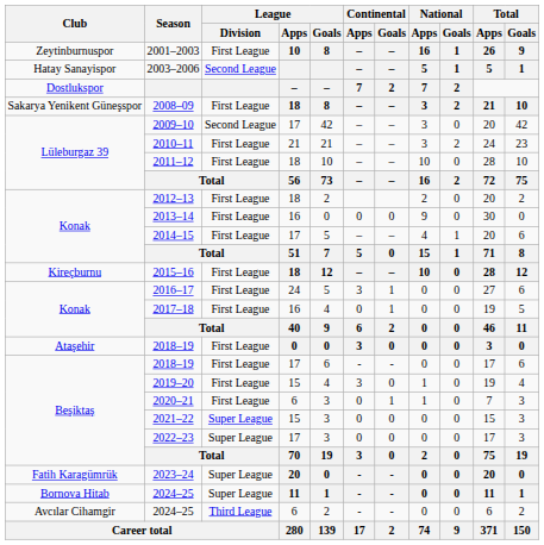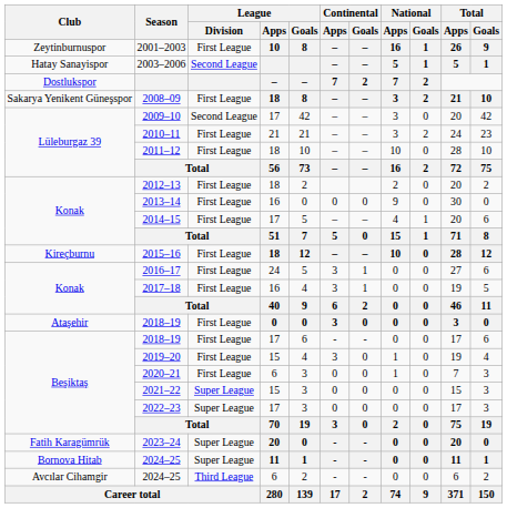2017–18 | Continental / Apps: 0 -> 3
2020–21 | Continental / Goals: 1 -> 0
